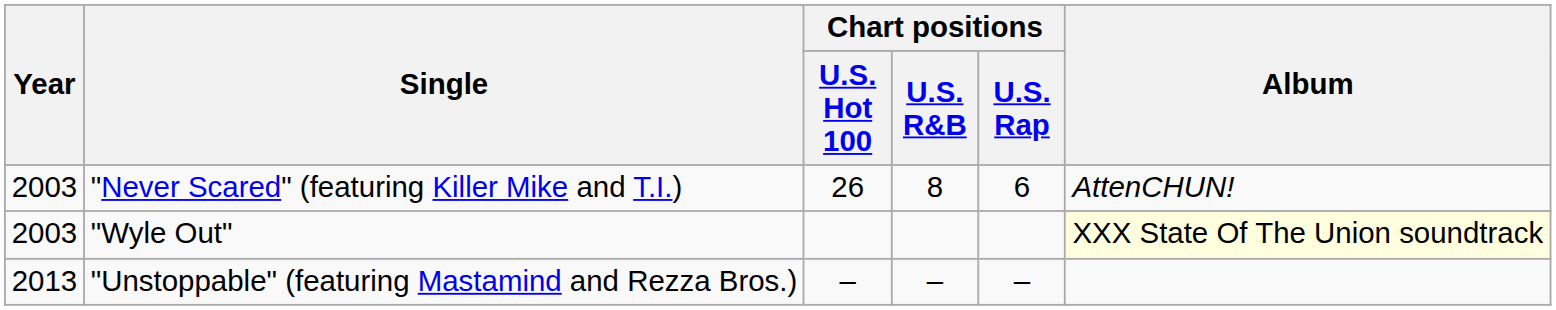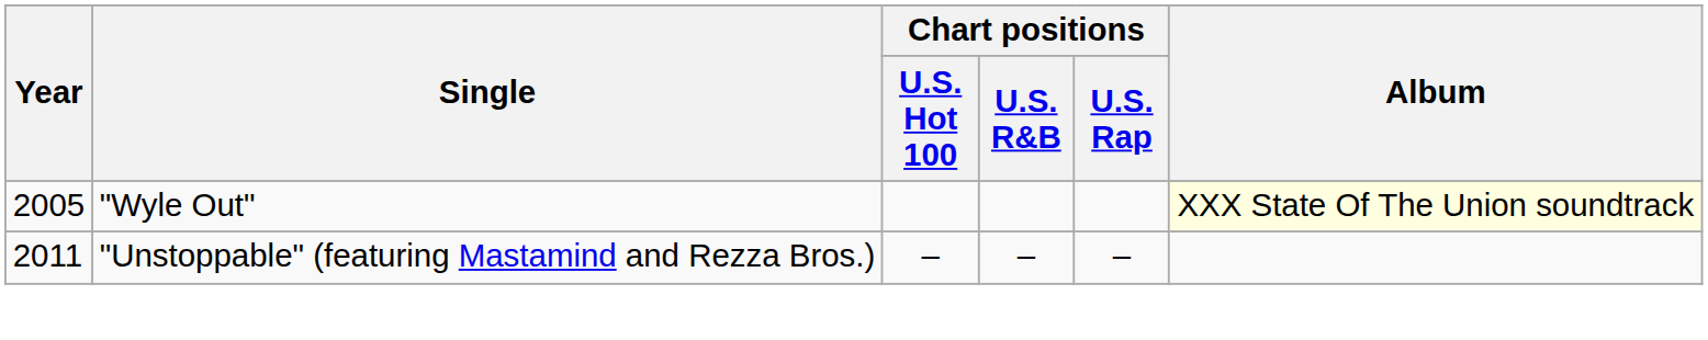- row: 2003 | "Never Scared" (featuring Killer Mike and T.I.) | 26 | 8 | 6 | AttenCHUN!
"Wyle Out" | Year: 2003 -> 2005
"Unstoppable" (featuring Mastamind and Rezza Bros.) | Year: 2013 -> 2011
